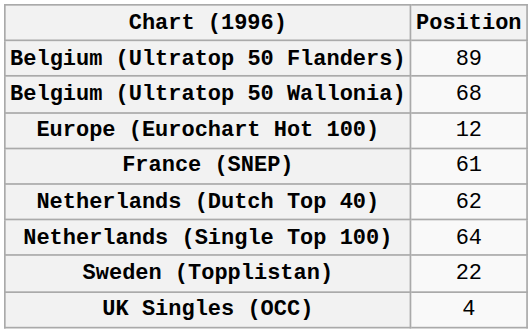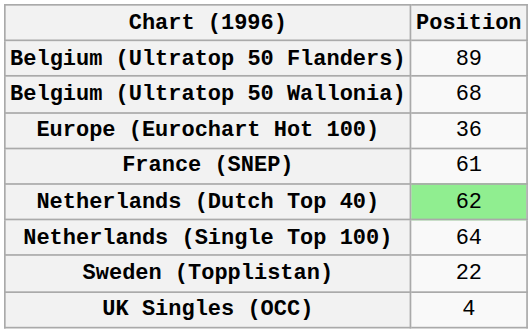Europe (Eurochart Hot 100) | Position: 12 -> 36
Netherlands (Dutch Top 40) | Position: no background -> lightgreen background
